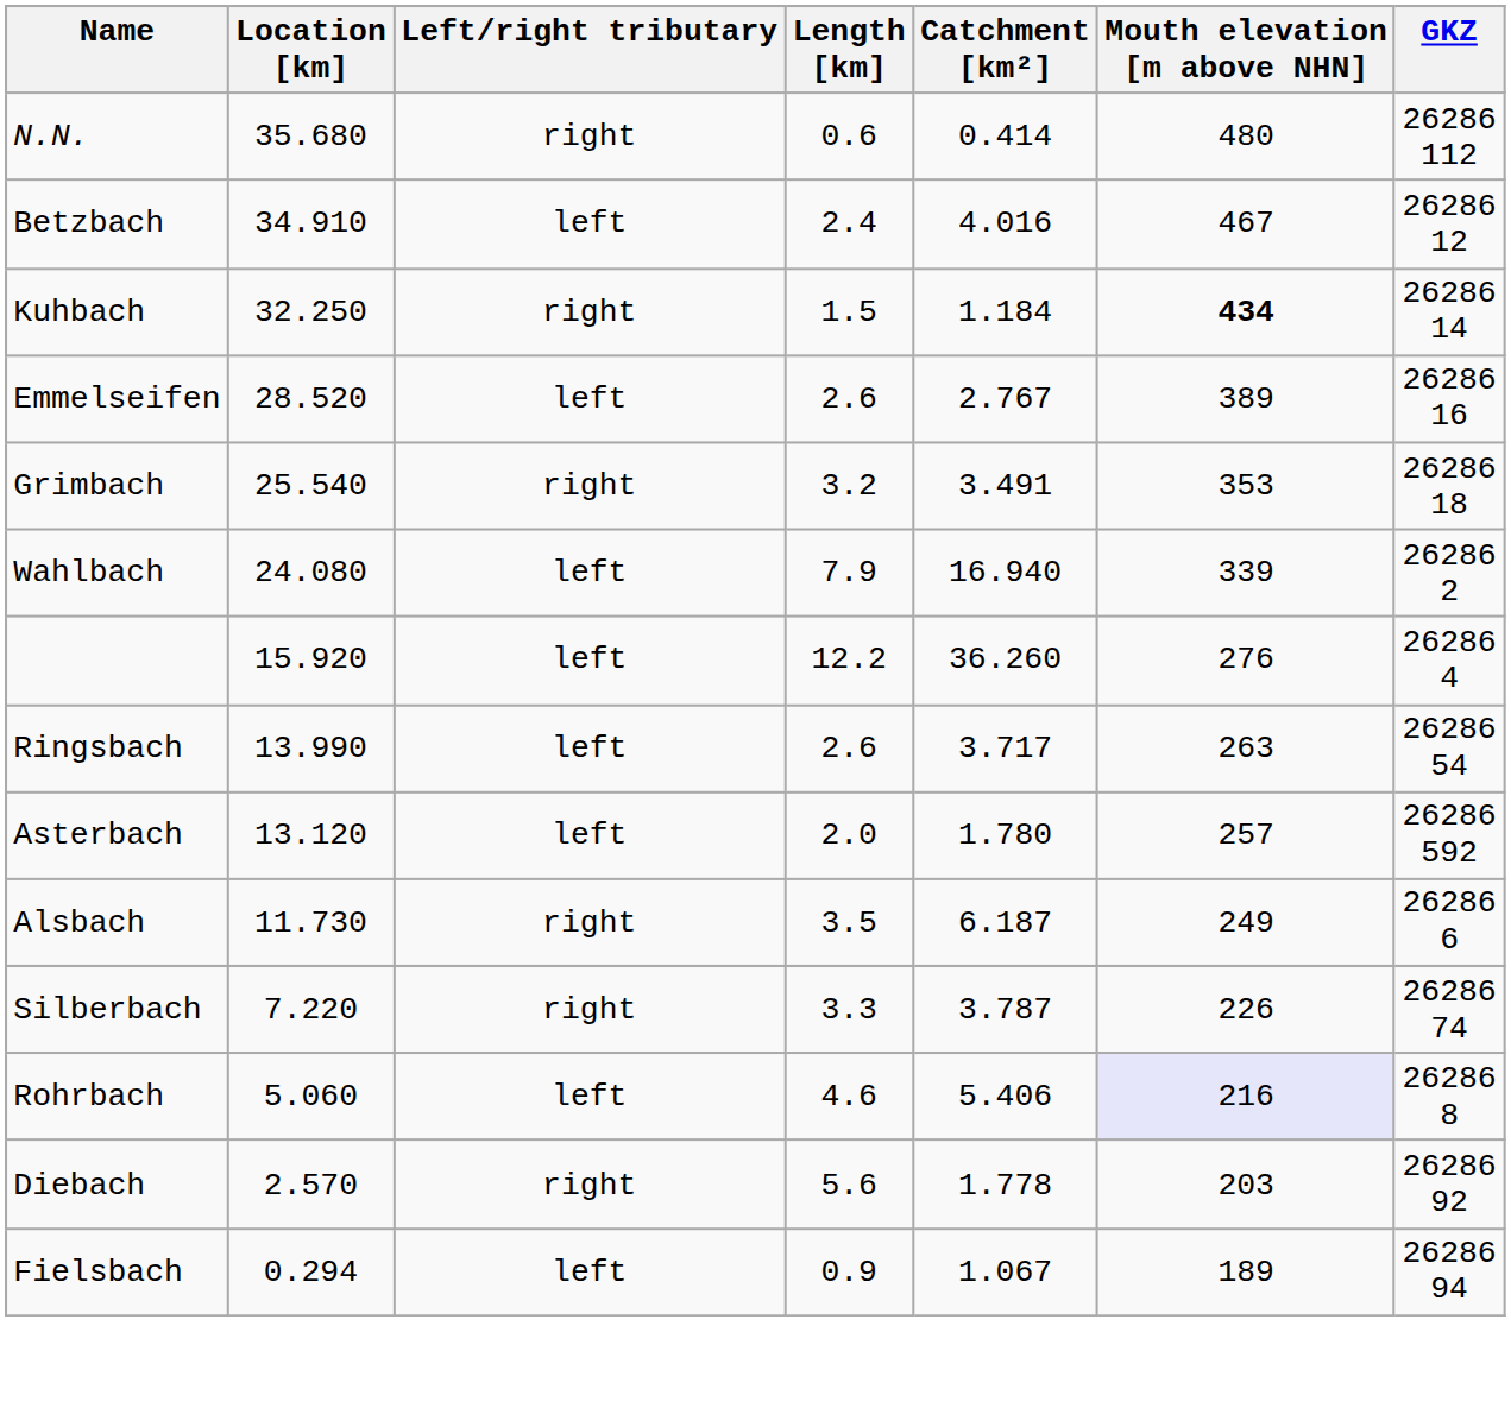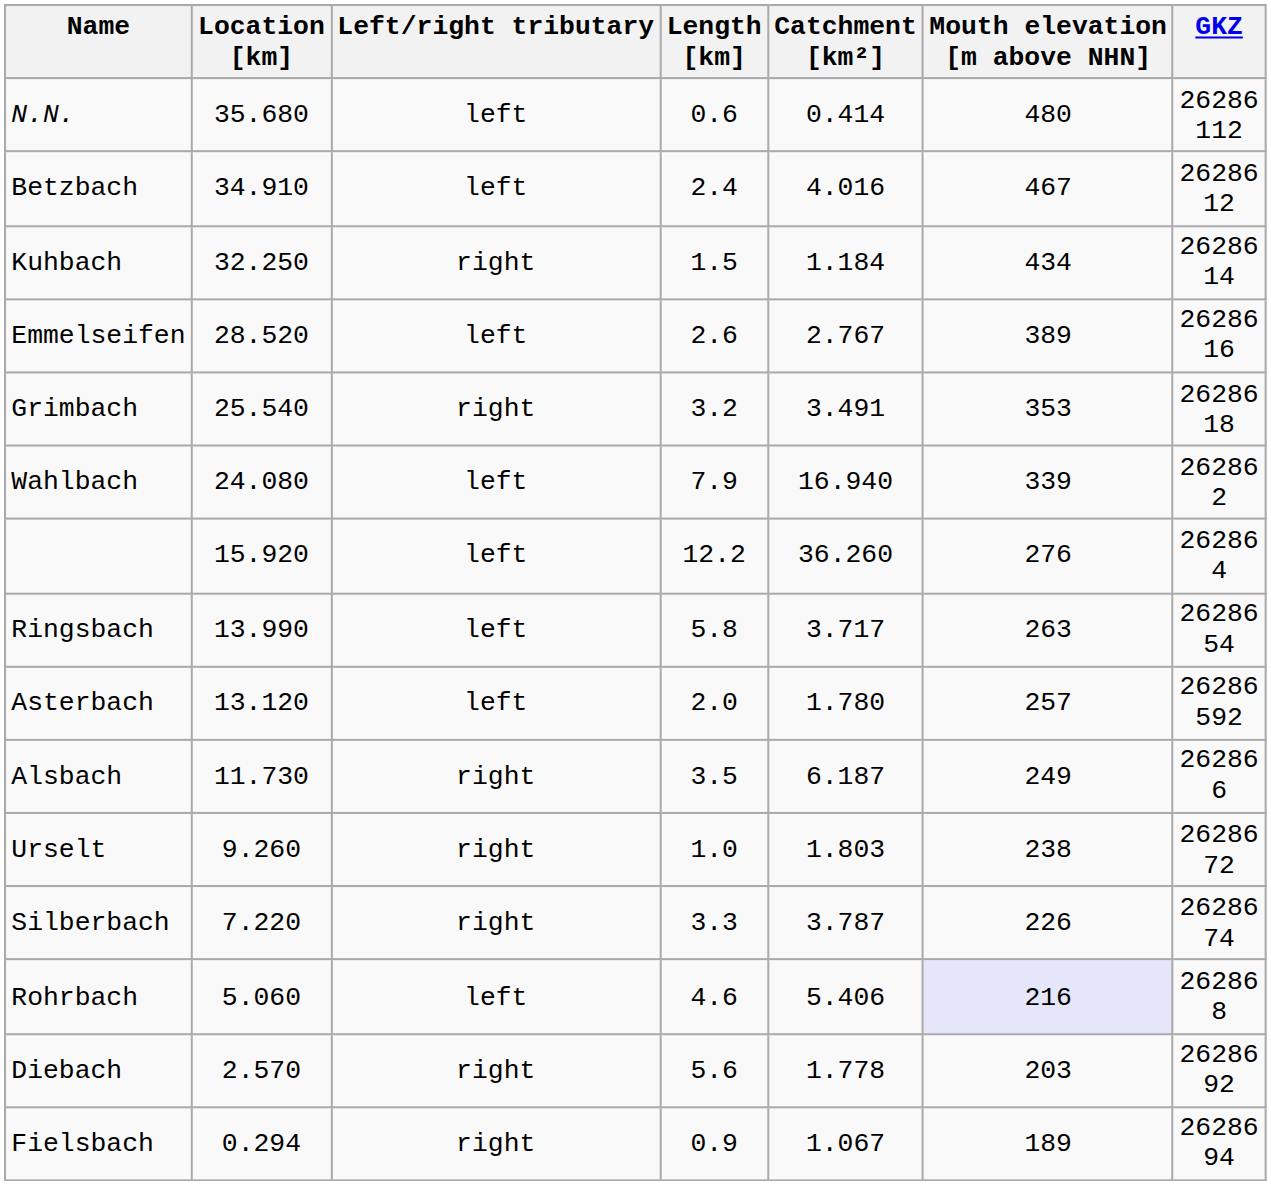N.N. | Left/right tributary: right -> left
Kuhbach | Mouth elevation [m above NHN]: bold -> normal
Ringsbach | Length [km]: 2.6 -> 5.8
+ row: Urselt | 9.260 | right | 1.0 | 1.803 | 238 | 26286 72
Fielsbach | Left/right tributary: left -> right
